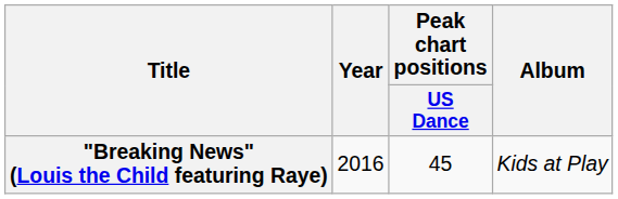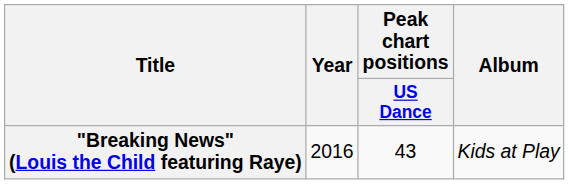"Breaking News" (Louis the Child featuring Raye) | Peak chart positions / US Dance: 45 -> 43
